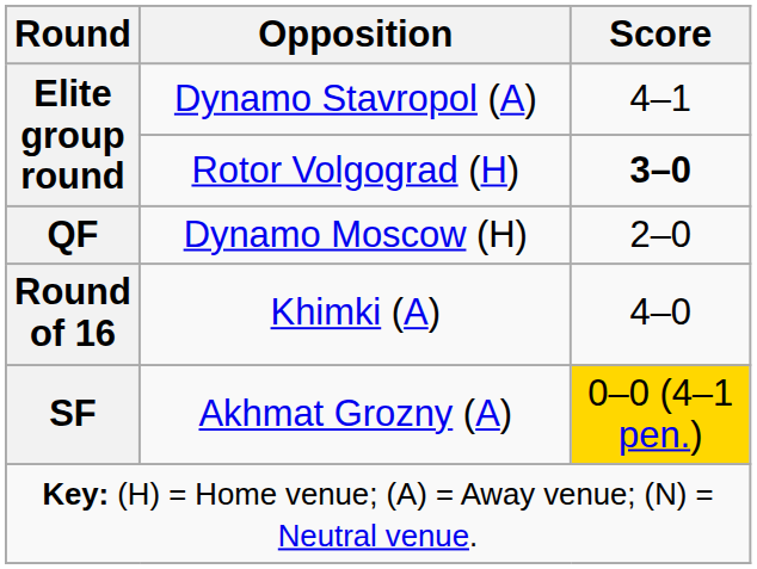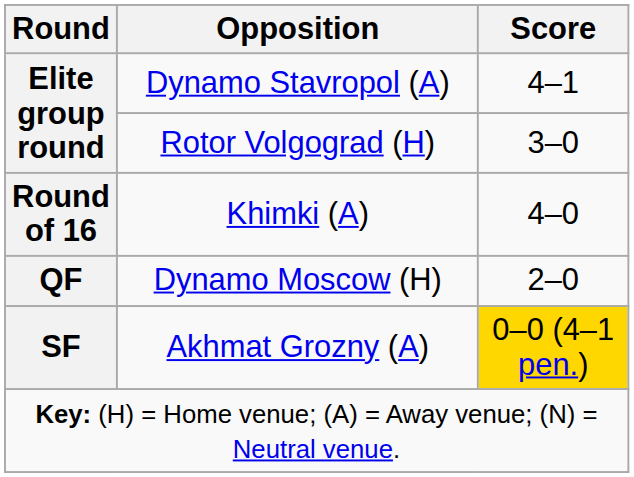Rotor Volgograd (H) | Score: bold -> normal
rows swapped: Khimki (A) <-> Dynamo Moscow (H)
